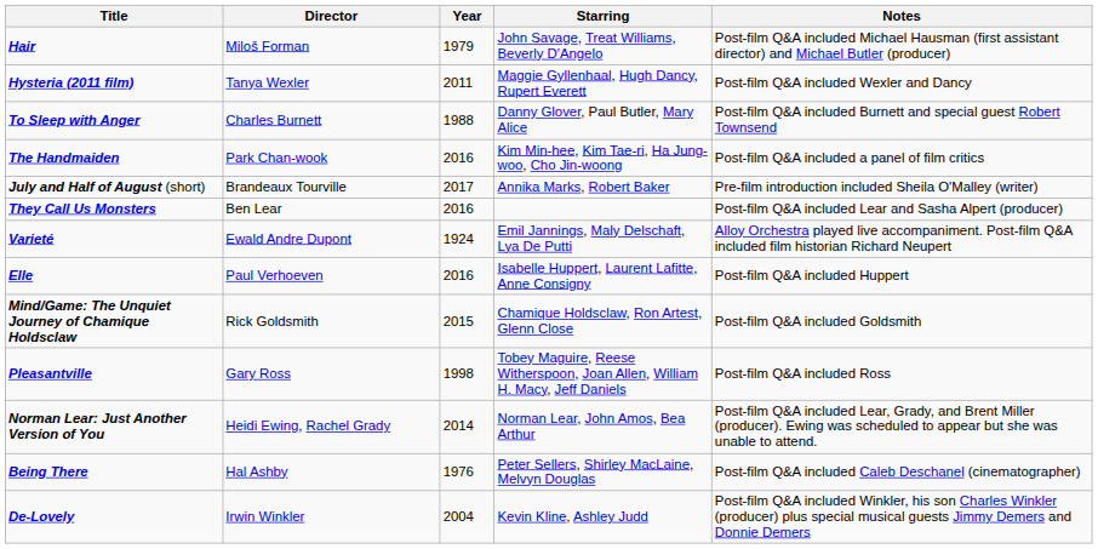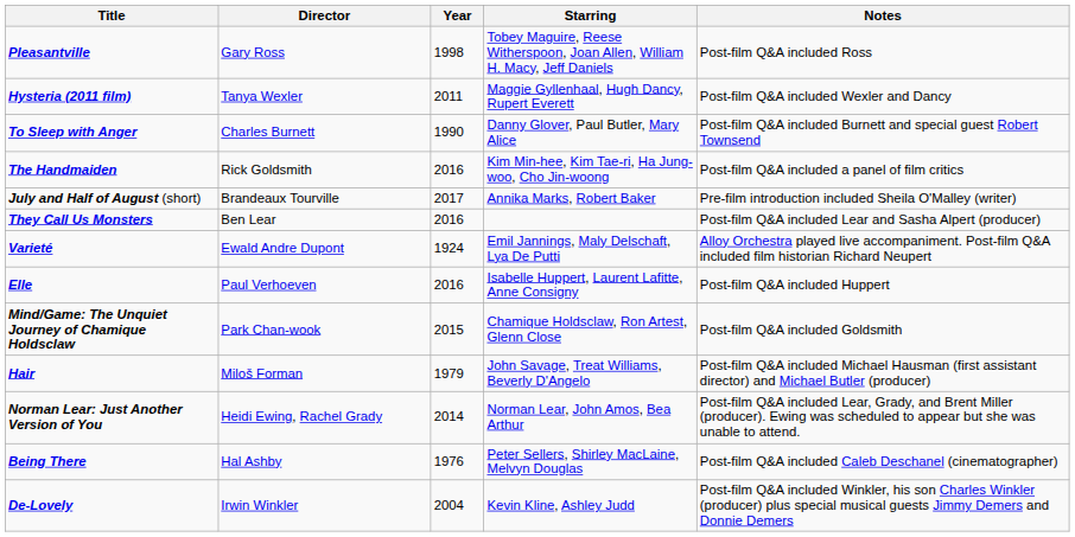rows swapped: Hair <-> Pleasantville
To Sleep with Anger | Year: 1988 -> 1990
The Handmaiden | Director: Park Chan-wook -> Rick Goldsmith
Mind/Game: The Unquiet Journey of Chamique Holdsclaw | Director: Rick Goldsmith -> Park Chan-wook
